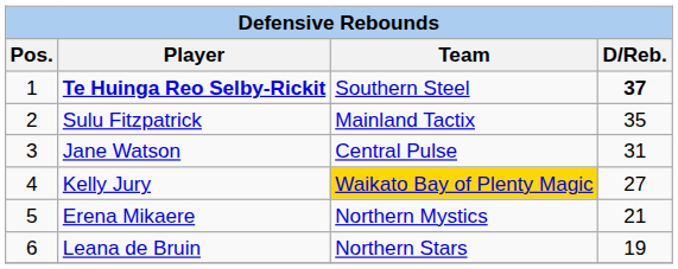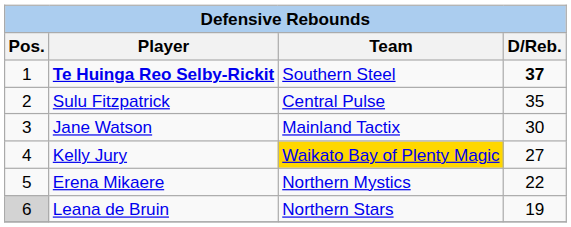Sulu Fitzpatrick | Team: Mainland Tactix -> Central Pulse
Jane Watson | Team: Central Pulse -> Mainland Tactix
Jane Watson | D/Reb.: 31 -> 30
Erena Mikaere | D/Reb.: 21 -> 22
Leana de Bruin | Pos.: no background -> lightgrey background
